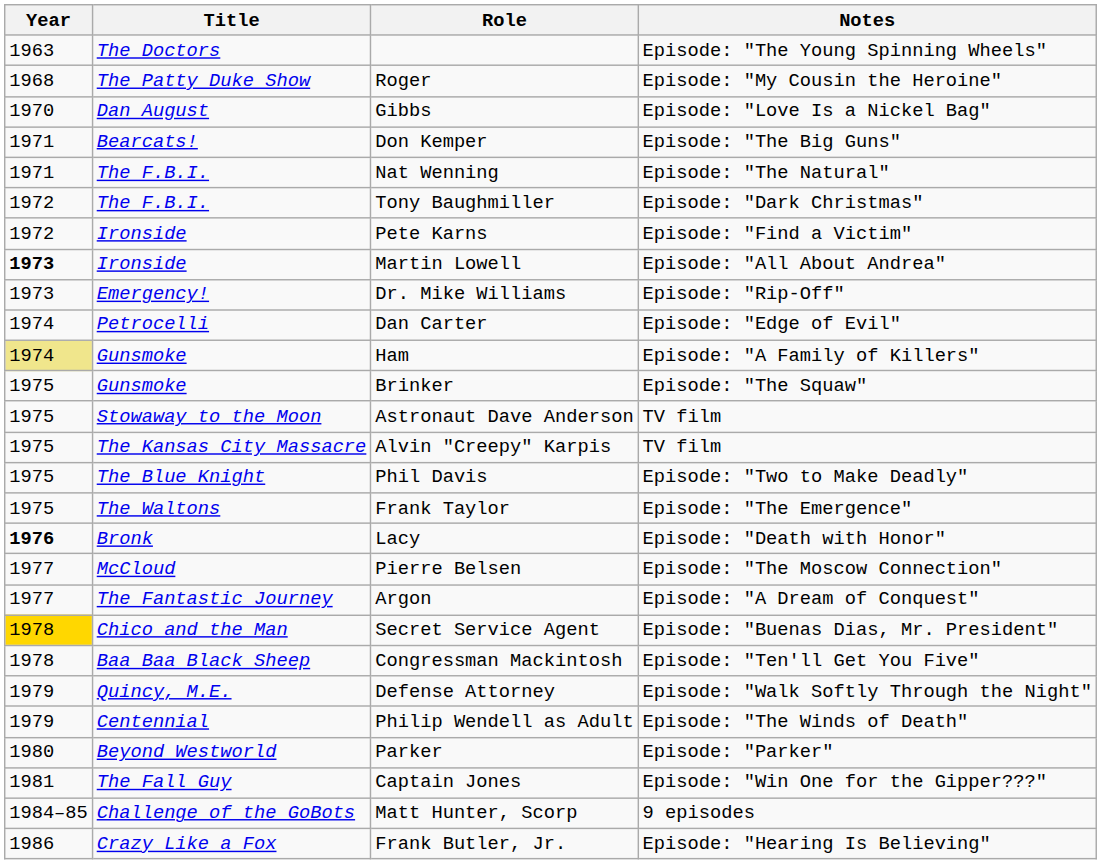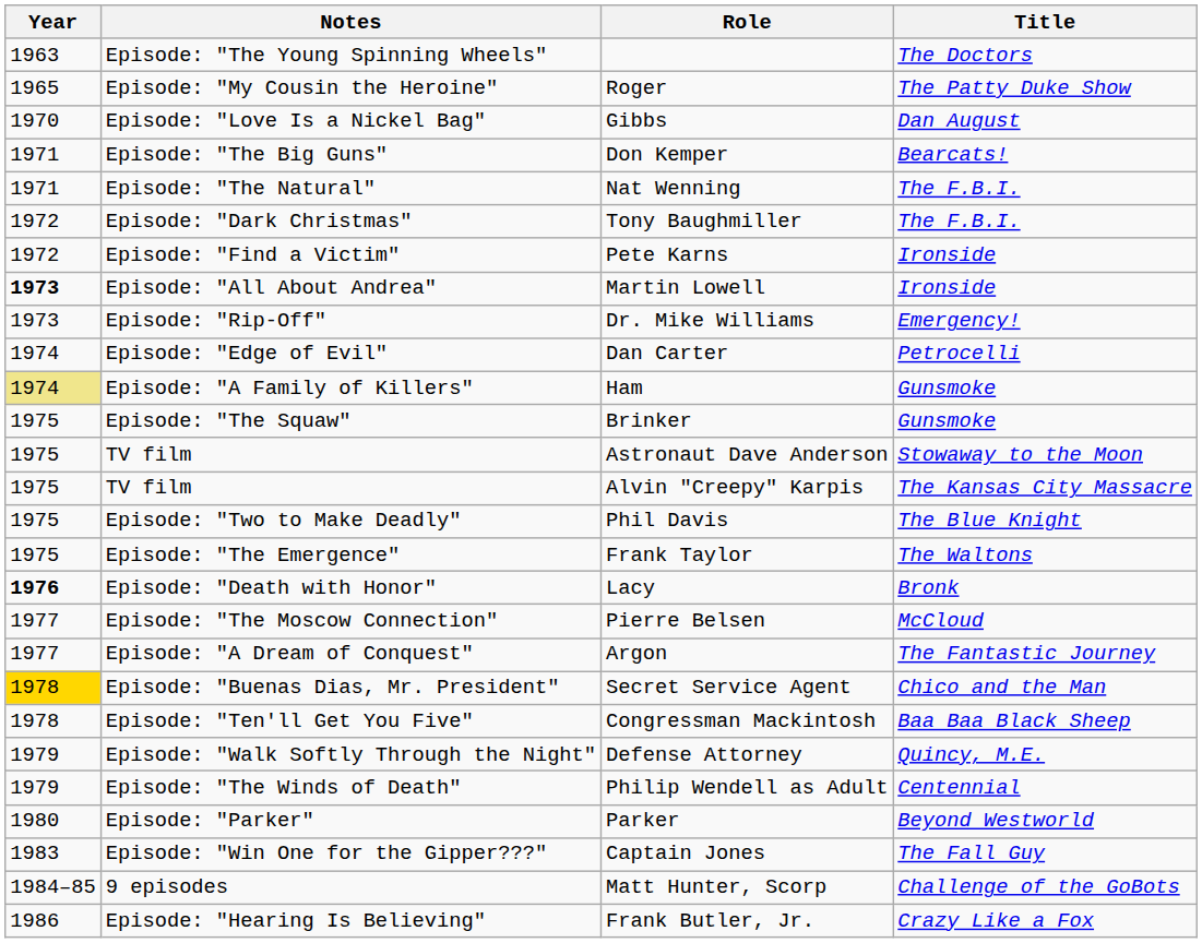columns swapped: Title <-> Notes
Roger | Year: 1968 -> 1965
Captain Jones | Year: 1981 -> 1983
